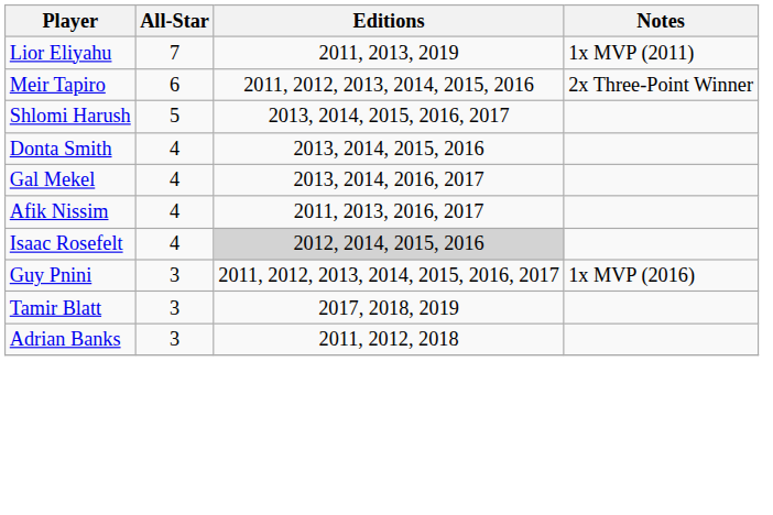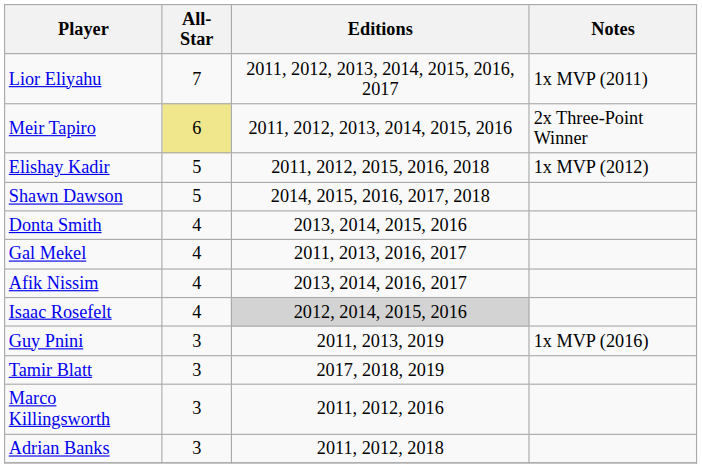Lior Eliyahu | Editions: 2011, 2013, 2019 -> 2011, 2012, 2013, 2014, 2015, 2016, 2017
Meir Tapiro | All-Star: no background -> khaki background
+ row: Elishay Kadir | 5 | 2011, 2012, 2015, 2016, 2018 | 1x MVP (2012)
+ row: Shawn Dawson | 5 | 2014, 2015, 2016, 2017, 2018
- row: Shlomi Harush | 5 | 2013, 2014, 2015, 2016, 2017
Gal Mekel | Editions: 2013, 2014, 2016, 2017 -> 2011, 2013, 2016, 2017
Afik Nissim | Editions: 2011, 2013, 2016, 2017 -> 2013, 2014, 2016, 2017
Guy Pnini | Editions: 2011, 2012, 2013, 2014, 2015, 2016, 2017 -> 2011, 2013, 2019
+ row: Marco Killingsworth | 3 | 2011, 2012, 2016
